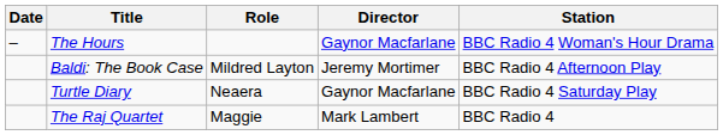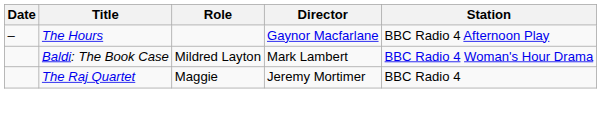The Hours | Station: BBC Radio 4 Woman's Hour Drama -> BBC Radio 4 Afternoon Play
Baldi: The Book Case | Director: Jeremy Mortimer -> Mark Lambert
Baldi: The Book Case | Station: BBC Radio 4 Afternoon Play -> BBC Radio 4 Woman's Hour Drama
- row: Turtle Diary | Neaera | Gaynor Macfarlane | BBC Radio 4 Saturday Play
The Raj Quartet | Director: Mark Lambert -> Jeremy Mortimer
